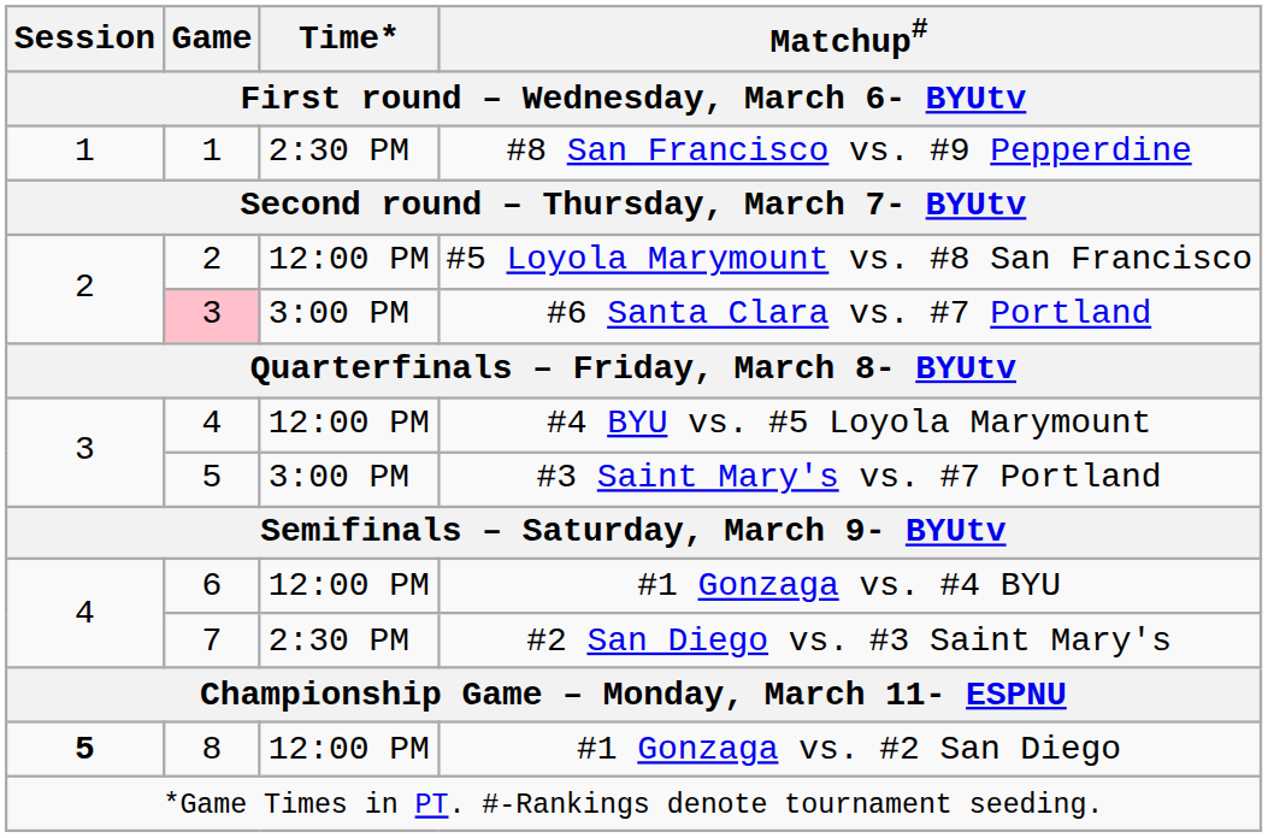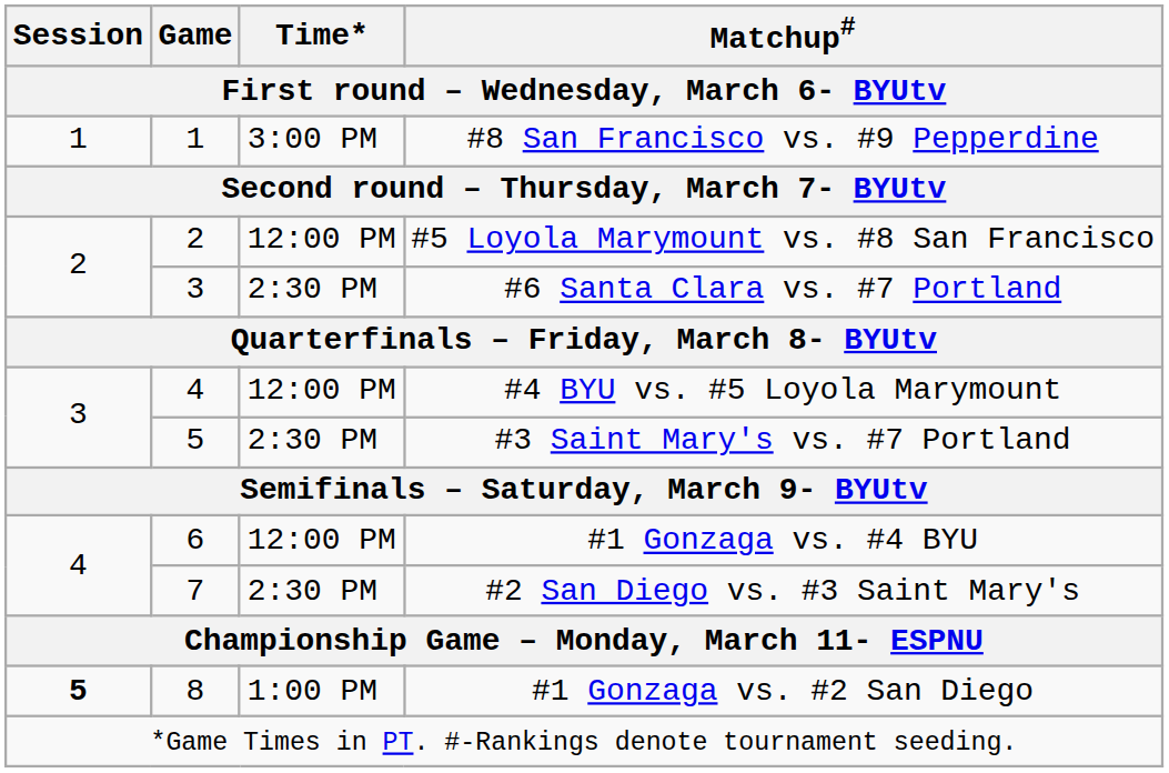#8 San Francisco vs. #9 Pepperdine | Time*: 2:30 PM -> 3:00 PM
#6 Santa Clara vs. #7 Portland | Game: pink background -> no background
#6 Santa Clara vs. #7 Portland | Time*: 3:00 PM -> 2:30 PM
#3 Saint Mary's vs. #7 Portland | Time*: 3:00 PM -> 2:30 PM
#1 Gonzaga vs. #2 San Diego | Time*: 12:00 PM -> 1:00 PM
